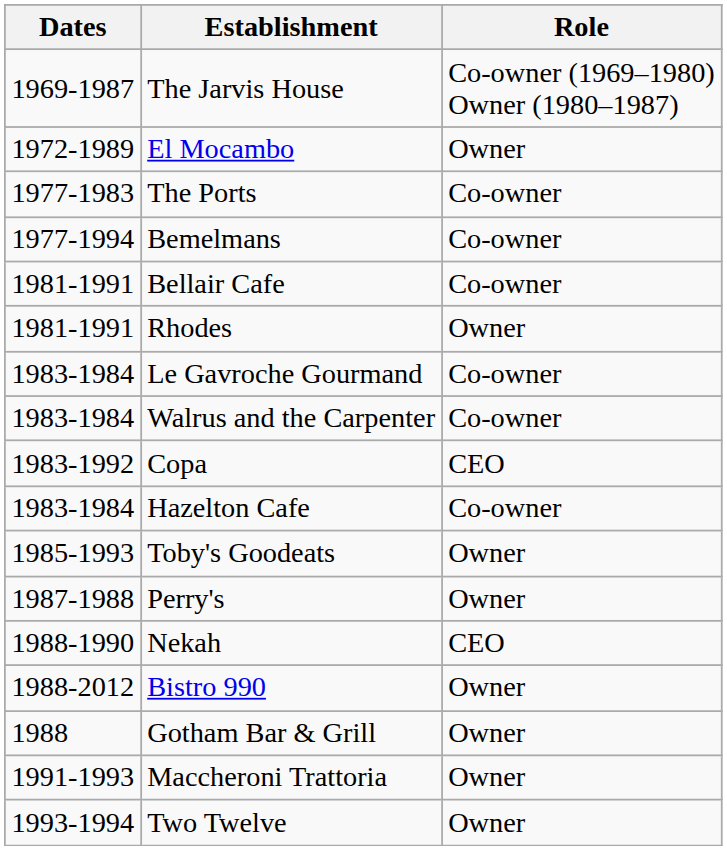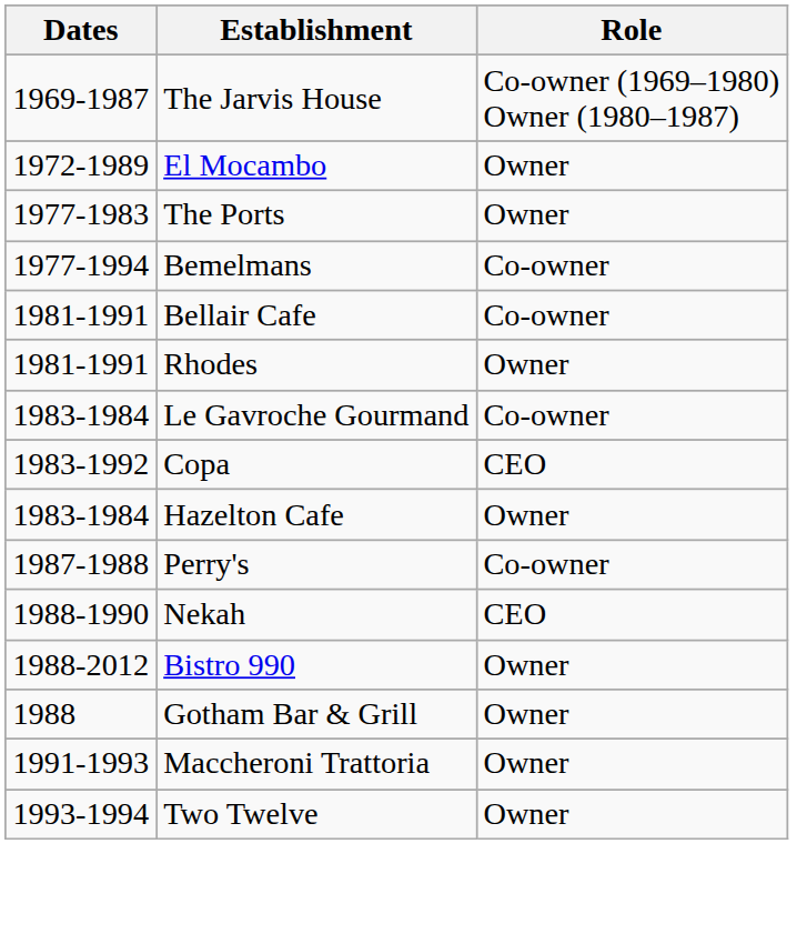The Ports | Role: Co-owner -> Owner
- row: 1983-1984 | Walrus and the Carpenter | Co-owner
Hazelton Cafe | Role: Co-owner -> Owner
- row: 1985-1993 | Toby's Goodeats | Owner
Perry's | Role: Owner -> Co-owner
